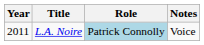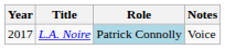L.A. Noire | Year: 2011 -> 2017
